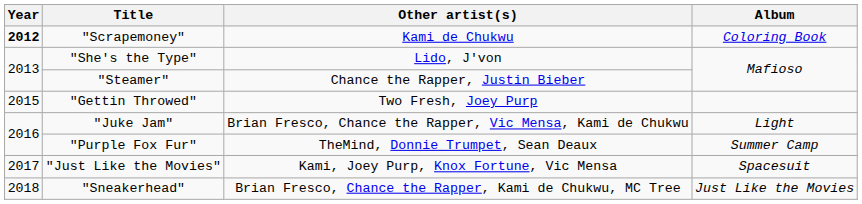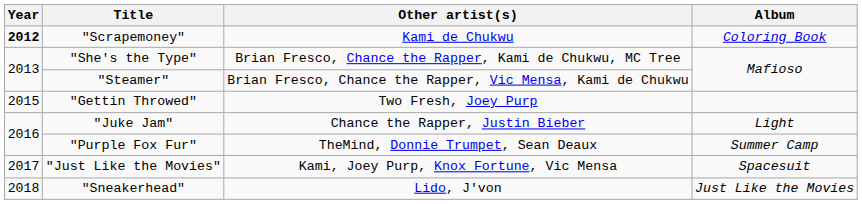"She's the Type" | Other artist(s): Lido, J'von -> Brian Fresco, Chance the Rapper, Kami de Chukwu, MC Tree
"Steamer" | Other artist(s): Chance the Rapper, Justin Bieber -> Brian Fresco, Chance the Rapper, Vic Mensa, Kami de Chukwu
"Juke Jam" | Other artist(s): Brian Fresco, Chance the Rapper, Vic Mensa, Kami de Chukwu -> Chance the Rapper, Justin Bieber
"Sneakerhead" | Other artist(s): Brian Fresco, Chance the Rapper, Kami de Chukwu, MC Tree -> Lido, J'von
